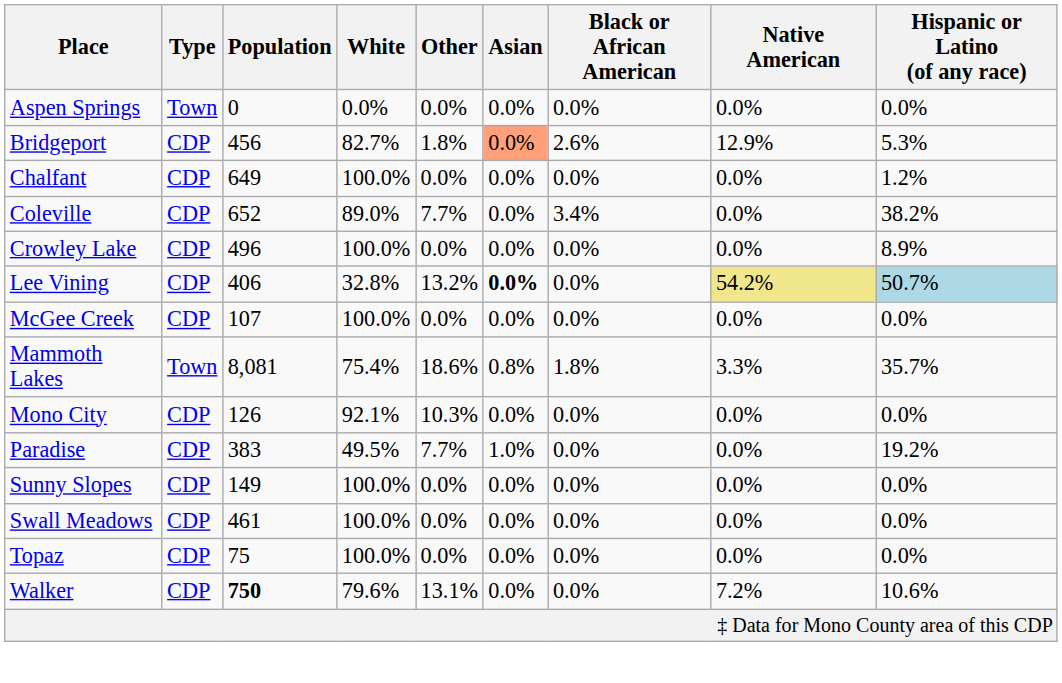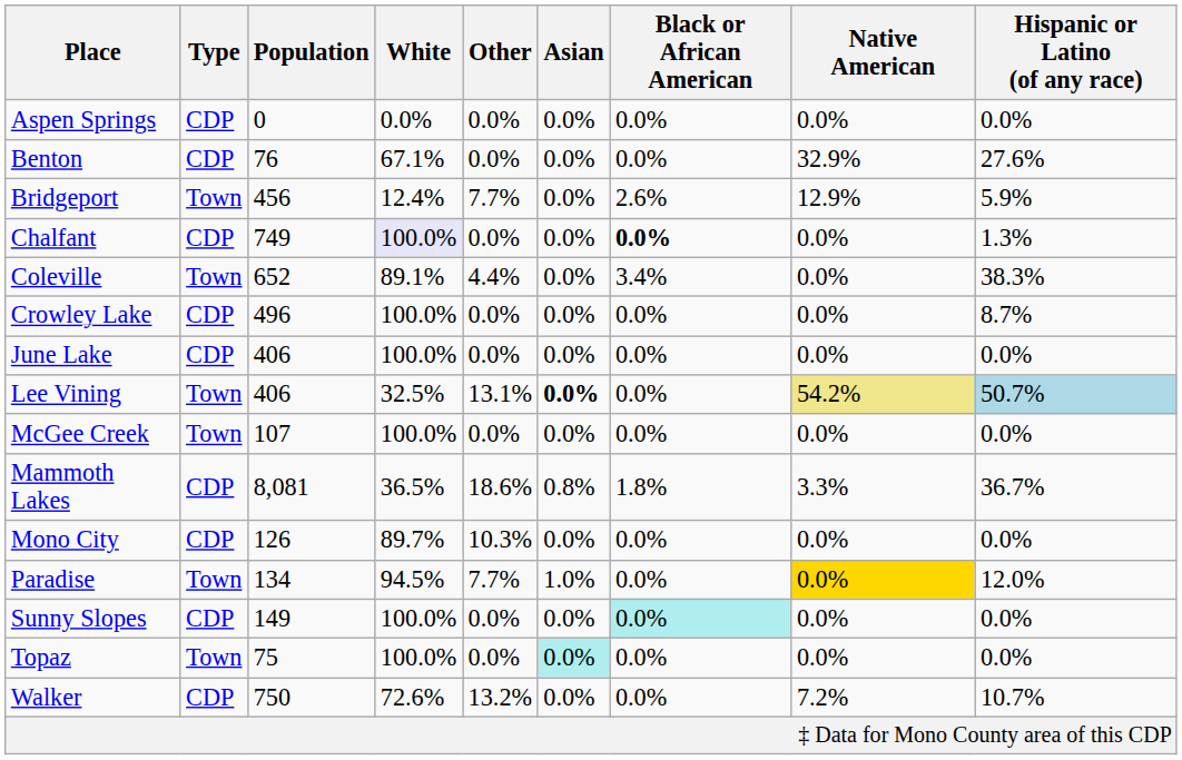Aspen Springs | Type: Town -> CDP
+ row: Benton | CDP | 76 | 67.1% | 0.0% | 0.0% | 0.0% | 32.9% | 27.6%
Bridgeport | Type: CDP -> Town
Bridgeport | White: 82.7% -> 12.4%
Bridgeport | Other: 1.8% -> 7.7%
Bridgeport | Asian: lightsalmon background -> no background
Bridgeport | Hispanic or Latino (of any race): 5.3% -> 5.9%
Chalfant | Population: 649 -> 749
Chalfant | White: no background -> lavender background
Chalfant | Black or African American: normal -> bold
Chalfant | Hispanic or Latino (of any race): 1.2% -> 1.3%
Coleville | Type: CDP -> Town
Coleville | White: 89.0% -> 89.1%
Coleville | Other: 7.7% -> 4.4%
Coleville | Hispanic or Latino (of any race): 38.2% -> 38.3%
Crowley Lake | Hispanic or Latino (of any race): 8.9% -> 8.7%
+ row: June Lake | CDP | 406 | 100.0% | 0.0% | 0.0% | 0.0% | 0.0% | 0.0%
Lee Vining | Type: CDP -> Town
Lee Vining | White: 32.8% -> 32.5%
Lee Vining | Other: 13.2% -> 13.1%
McGee Creek | Type: CDP -> Town
Mammoth Lakes | Type: Town -> CDP
Mammoth Lakes | White: 75.4% -> 36.5%
Mammoth Lakes | Hispanic or Latino (of any race): 35.7% -> 36.7%
Mono City | White: 92.1% -> 89.7%
Paradise | Type: CDP -> Town
Paradise | Population: 383 -> 134
Paradise | White: 49.5% -> 94.5%
Paradise | Native American: no background -> gold background
Paradise | Hispanic or Latino (of any race): 19.2% -> 12.0%
Sunny Slopes | Black or African American: no background -> paleturquoise background
- row: Swall Meadows | CDP | 461 | 100.0% | 0.0% | 0.0% | 0.0% | 0.0% | 0.0%
Topaz | Type: CDP -> Town
Topaz | Asian: no background -> paleturquoise background
Walker | Population: bold -> normal
Walker | White: 79.6% -> 72.6%
Walker | Other: 13.1% -> 13.2%
Walker | Hispanic or Latino (of any race): 10.6% -> 10.7%
